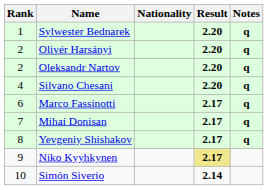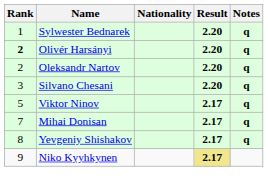Olivér Harsányi | Rank: normal -> bold
Silvano Chesani | Rank: 4 -> 3
+ row: 5 | Viktor Ninov | 2.17 | q
- row: 6 | Marco Fassinotti | 2.17 | q
- row: 10 | Simón Siverio | 2.14
